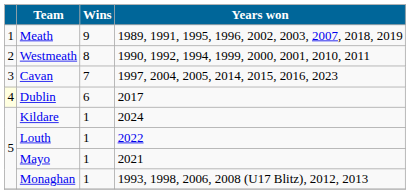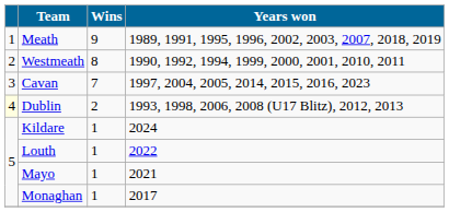Dublin | Wins: 6 -> 2
Dublin | Years won: 2017 -> 1993, 1998, 2006, 2008 (U17 Blitz), 2012, 2013
Monaghan | Years won: 1993, 1998, 2006, 2008 (U17 Blitz), 2012, 2013 -> 2017
